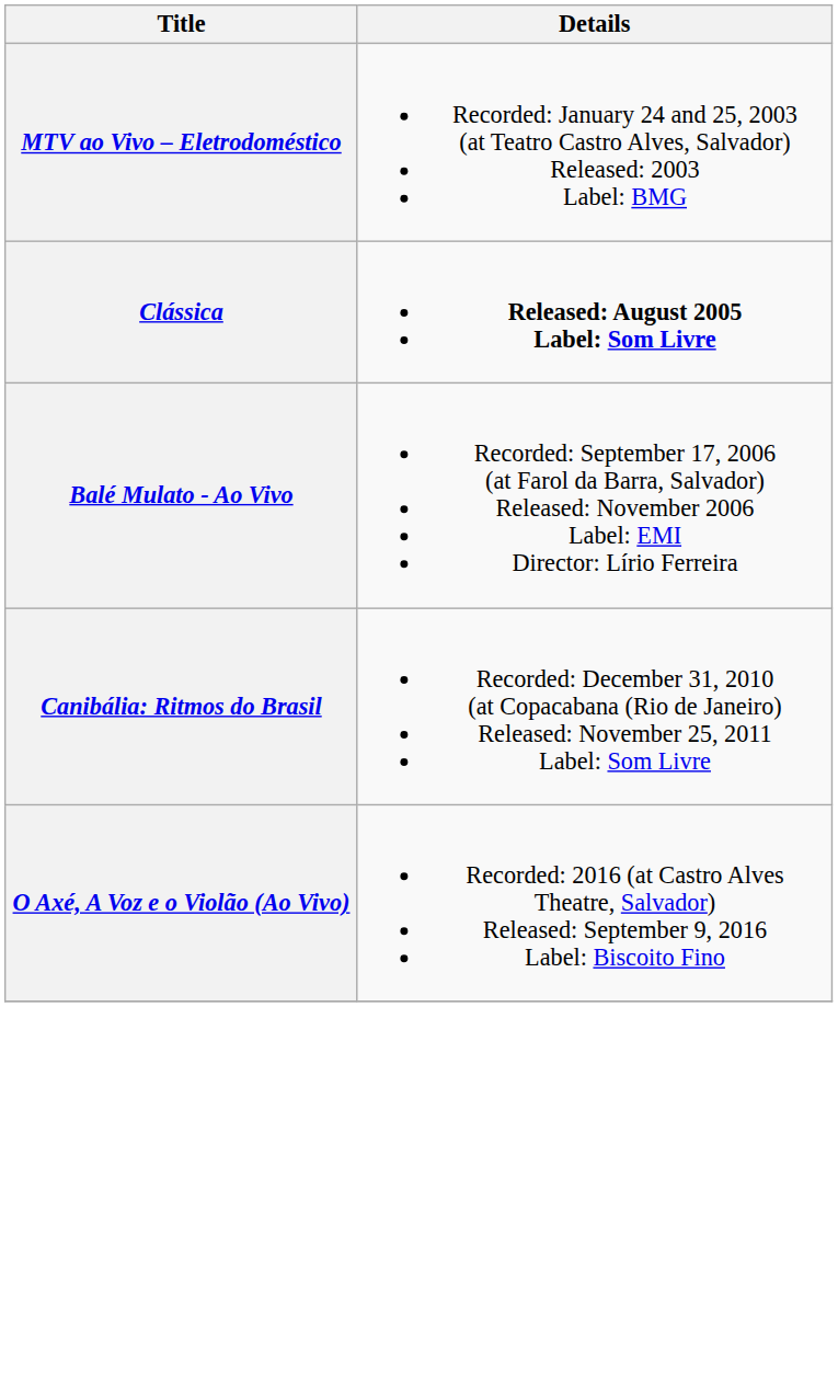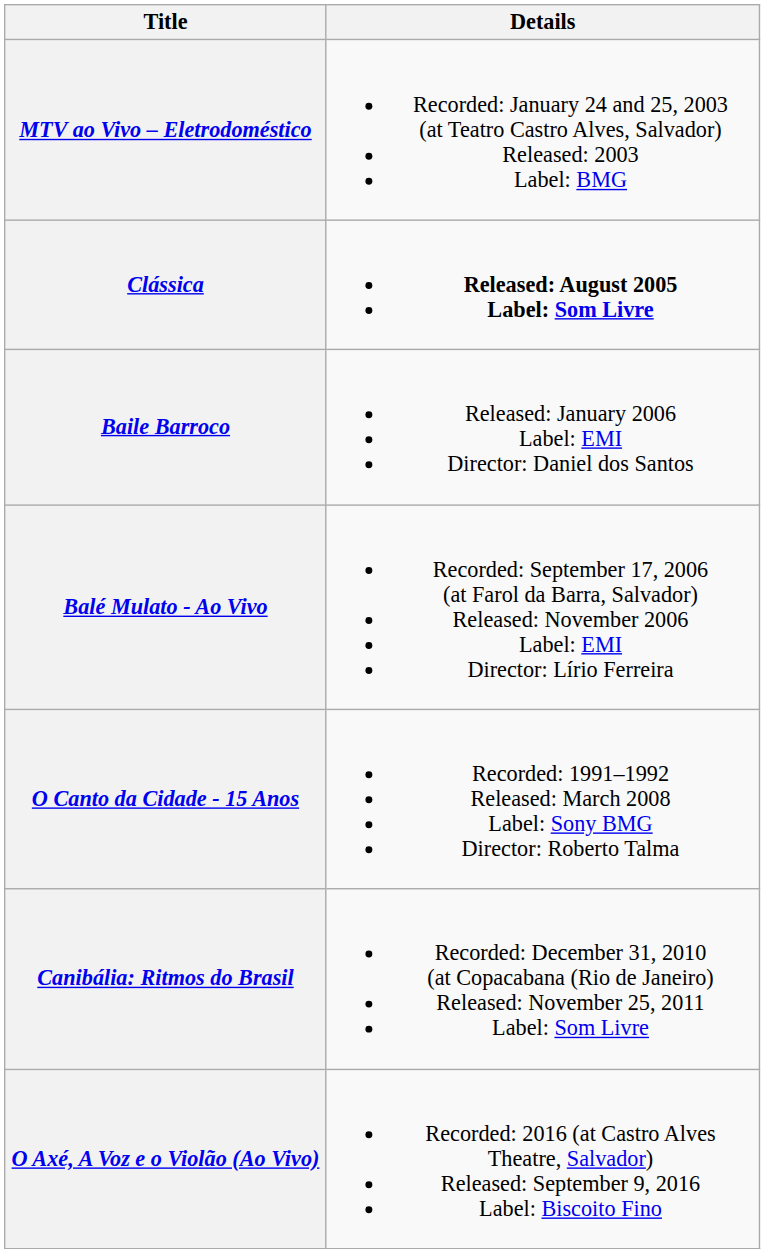+ row: Baile Barroco | Released: January 2006 Label: EMI Director: Daniel dos Santos
+ row: O Canto da Cidade - 15 Anos | Recorded: 1991–1992 Released: March 2008 Label: Sony BMG Director: Roberto Talma
